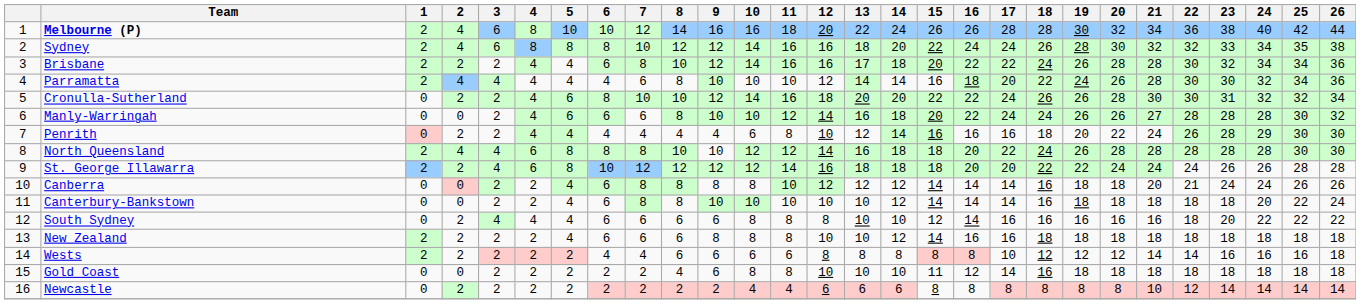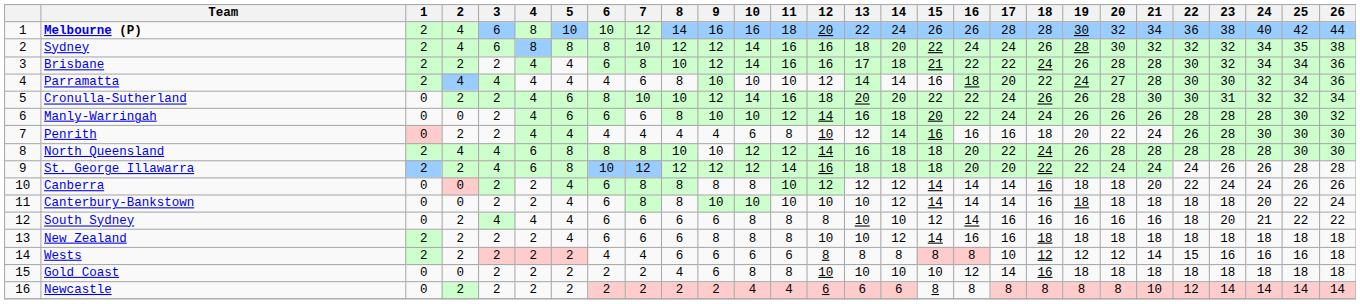Sydney | 23: 33 -> 32
Brisbane | 15: 20 -> 21
Parramatta | 20: 26 -> 27
Manly-Warringah | 21: 27 -> 26
Penrith | 24: 29 -> 30
Canberra | 22: 21 -> 22
South Sydney | 24: 22 -> 21
Wests | 22: 14 -> 15
Gold Coast | 15: 11 -> 10
